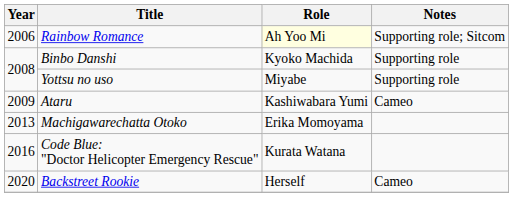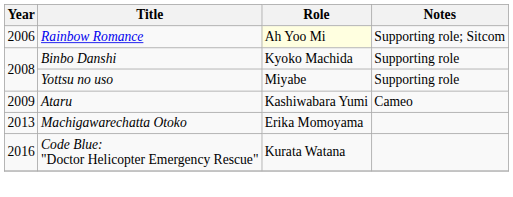- row: 2020 | Backstreet Rookie | Herself | Cameo
